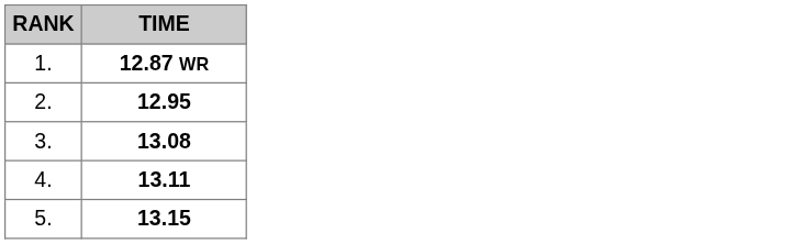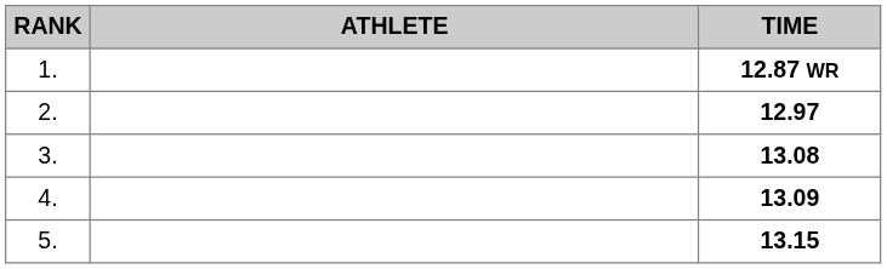+ column: ATHLETE
2. | TIME: 12.95 -> 12.97
4. | TIME: 13.11 -> 13.09
